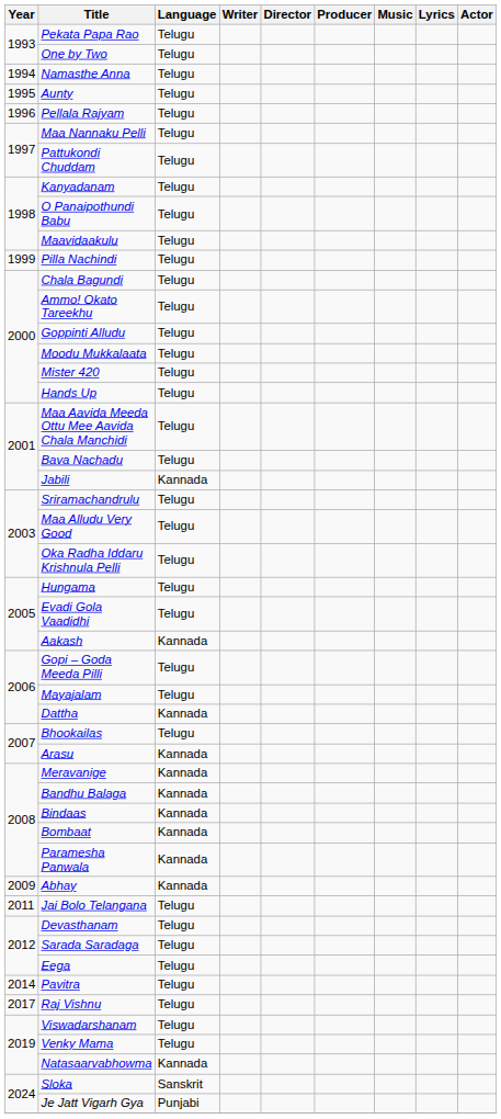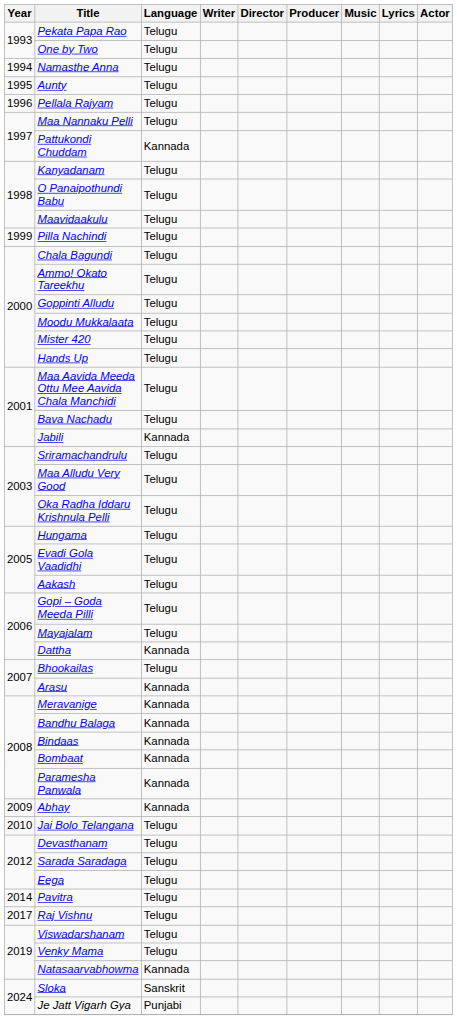Pattukondi Chuddam | Language: Telugu -> Kannada
Aakash | Language: Kannada -> Telugu
Jai Bolo Telangana | Year: 2011 -> 2010
